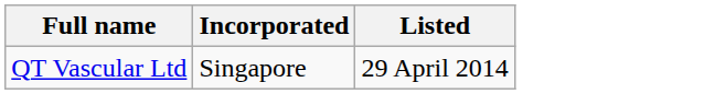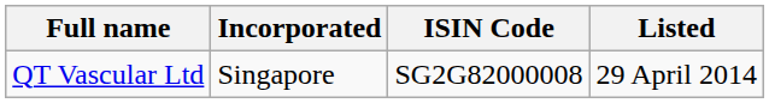+ column: ISIN Code | SG2G82000008
